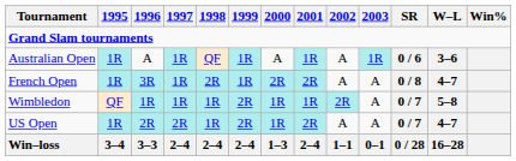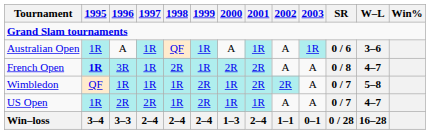French Open | 1995: normal -> bold
Wimbledon | 2001: 1R -> 2R
US Open | 2001: 2R -> 1R
